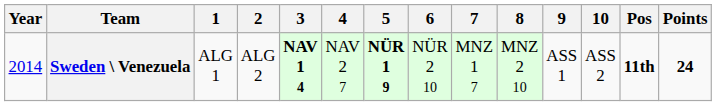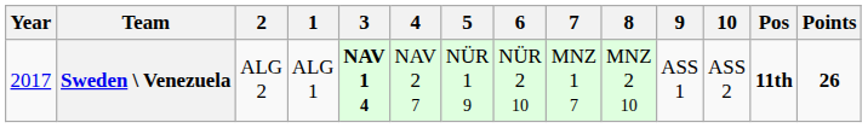columns swapped: 1 <-> 2
Sweden \ Venezuela | Year: 2014 -> 2017
Sweden \ Venezuela | 5: bold -> normal
Sweden \ Venezuela | Points: 24 -> 26
